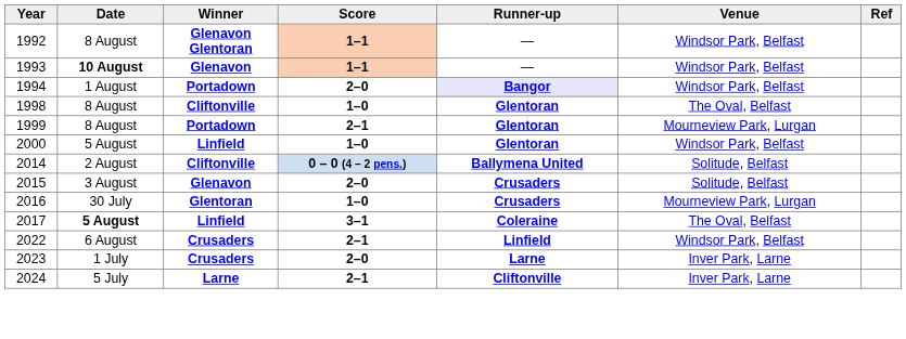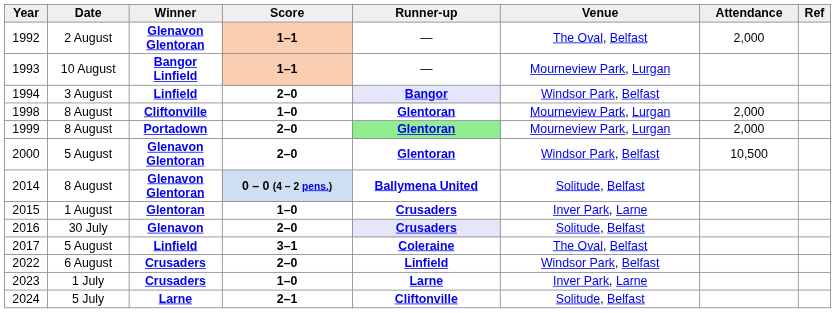+ column: Attendance | 2,000 | 2,000 | 2,000 | 10,500
1992 | Date: 8 August -> 2 August
1992 | Venue: Windsor Park, Belfast -> The Oval, Belfast
1993 | Date: bold -> normal
1993 | Winner: Glenavon -> Bangor Linfield
1993 | Venue: Windsor Park, Belfast -> Mourneview Park, Lurgan
1994 | Date: 1 August -> 3 August
1994 | Winner: Portadown -> Linfield
1998 | Venue: The Oval, Belfast -> Mourneview Park, Lurgan
1999 | Score: 2–1 -> 2–0
1999 | Runner-up: no background -> lightgreen background
2000 | Winner: Linfield -> Glenavon Glentoran
2000 | Score: 1–0 -> 2–0
2014 | Date: 2 August -> 8 August
2014 | Winner: Cliftonville -> Glenavon Glentoran
2015 | Date: 3 August -> 1 August
2015 | Winner: Glenavon -> Glentoran
2015 | Score: 2–0 -> 1–0
2015 | Venue: Solitude, Belfast -> Inver Park, Larne
2016 | Winner: Glentoran -> Glenavon
2016 | Score: 1–0 -> 2–0
2016 | Runner-up: no background -> lavender background
2016 | Venue: Mourneview Park, Lurgan -> Solitude, Belfast
2017 | Date: bold -> normal
2022 | Score: 2–1 -> 2–0
2023 | Score: 2–0 -> 1–0
2024 | Venue: Inver Park, Larne -> Solitude, Belfast
